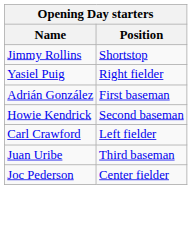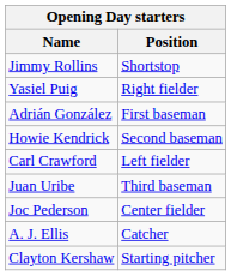+ row: A. J. Ellis | Catcher
+ row: Clayton Kershaw | Starting pitcher
